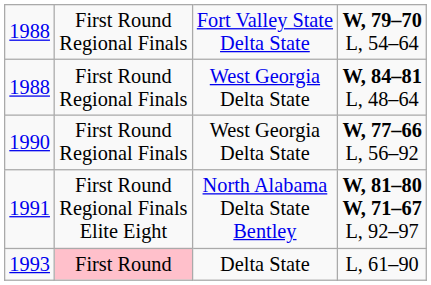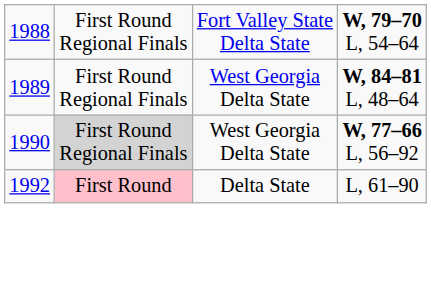W, 84–81 L, 48–64 | column 1: 1988 -> 1989
W, 77–66 L, 56–92 | column 2: no background -> lightgrey background
- row: 1991 | First Round Regional Finals Elite Eight | North Alabama Delta State Bentley | W, 81–80 W, 71–67 L, 92–97
L, 61–90 | column 1: 1993 -> 1992
